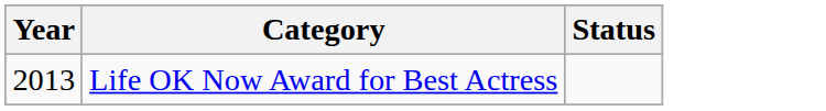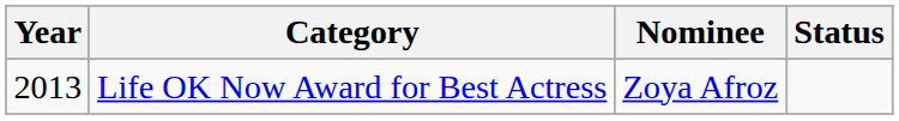+ column: Nominee | Zoya Afroz
